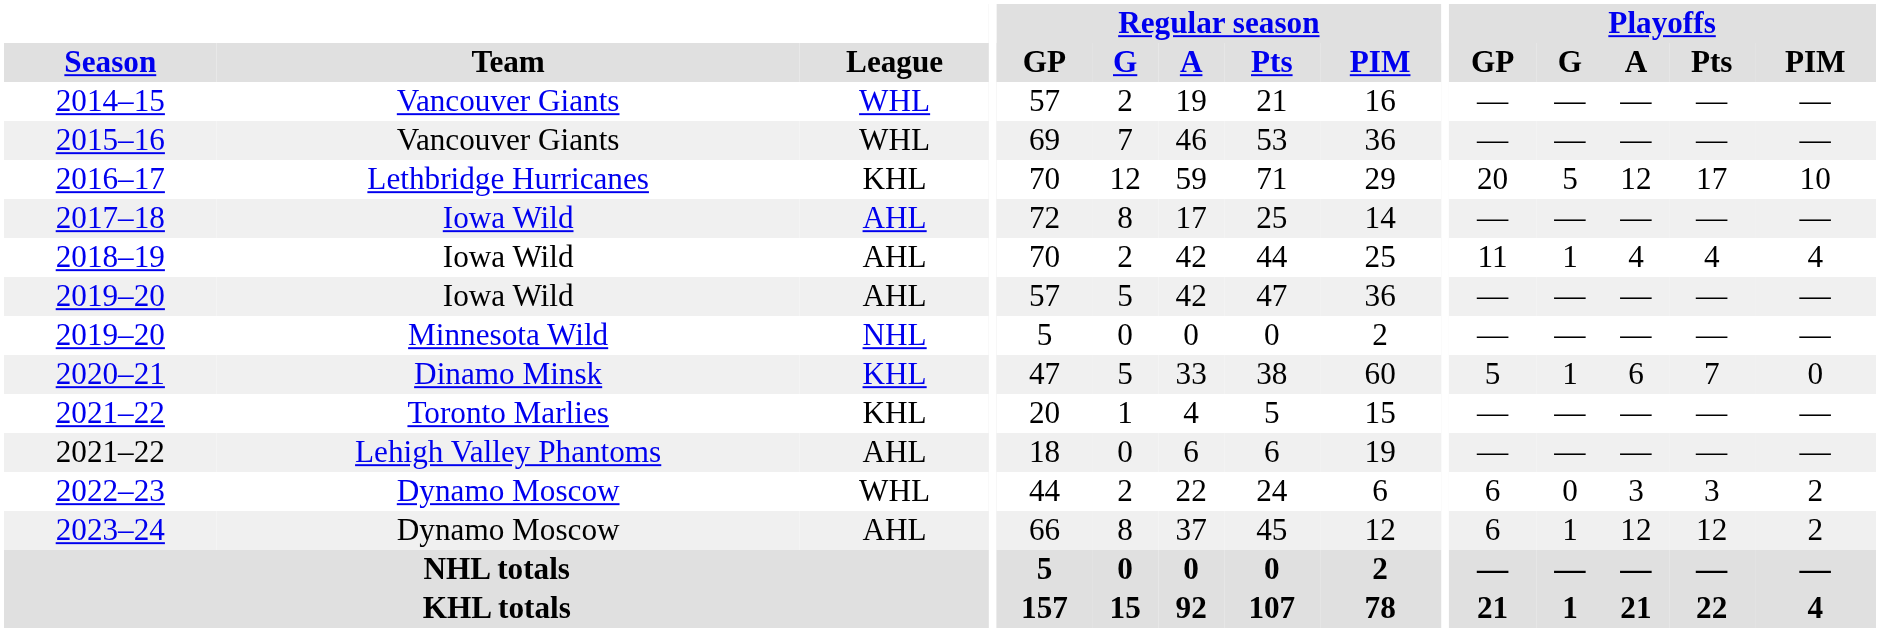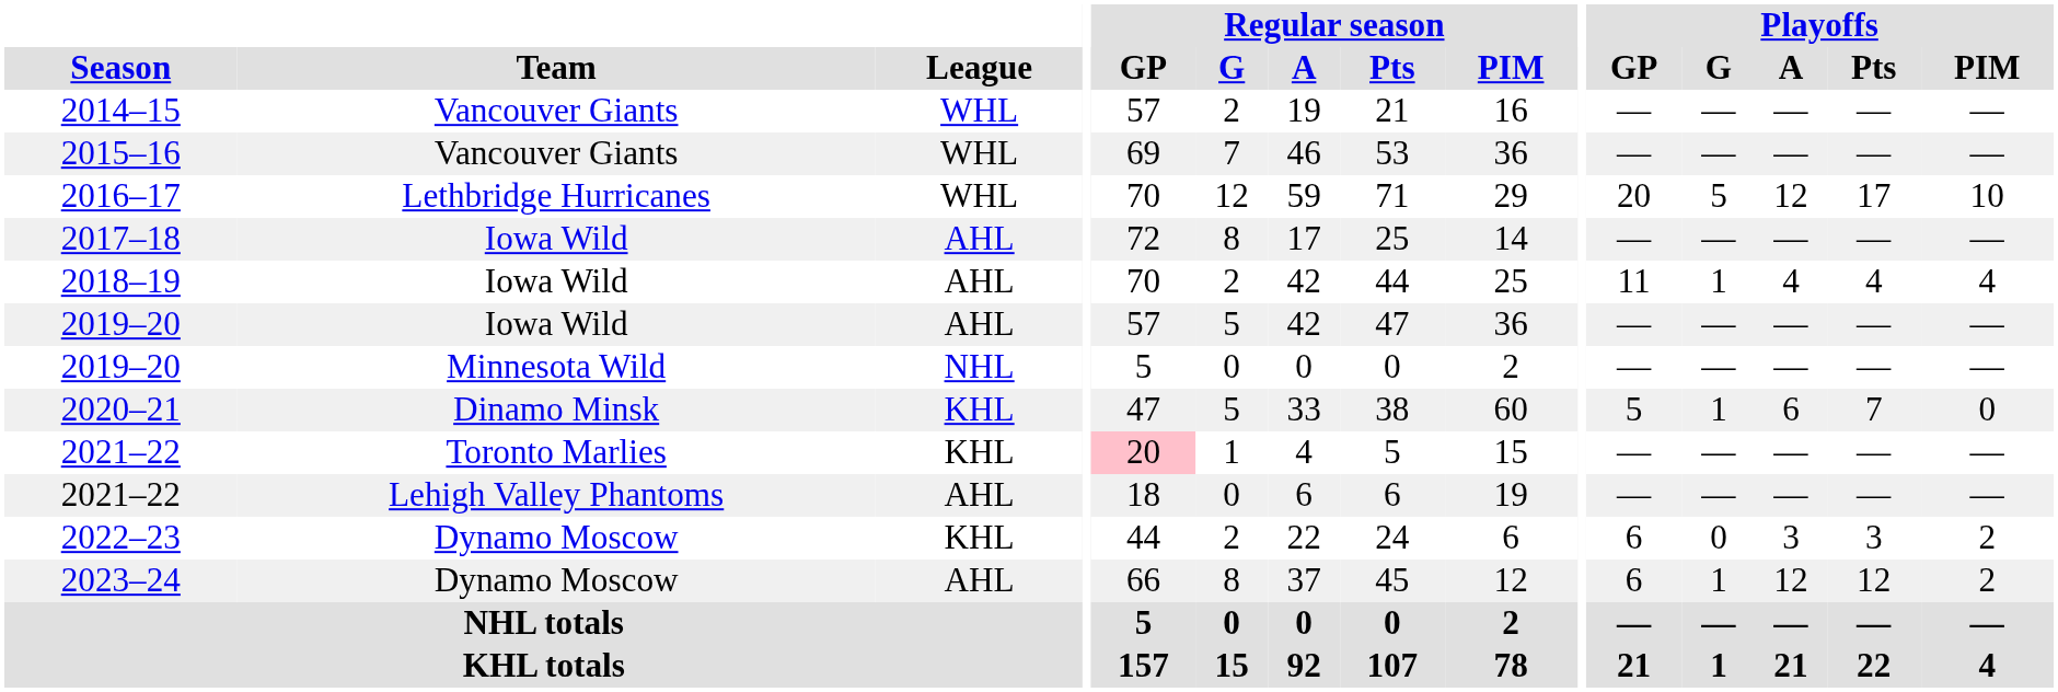2016–17 | League: KHL -> WHL
2021–22 / Toronto Marlies | Regular season / GP: no background -> pink background
2022–23 | League: WHL -> KHL
